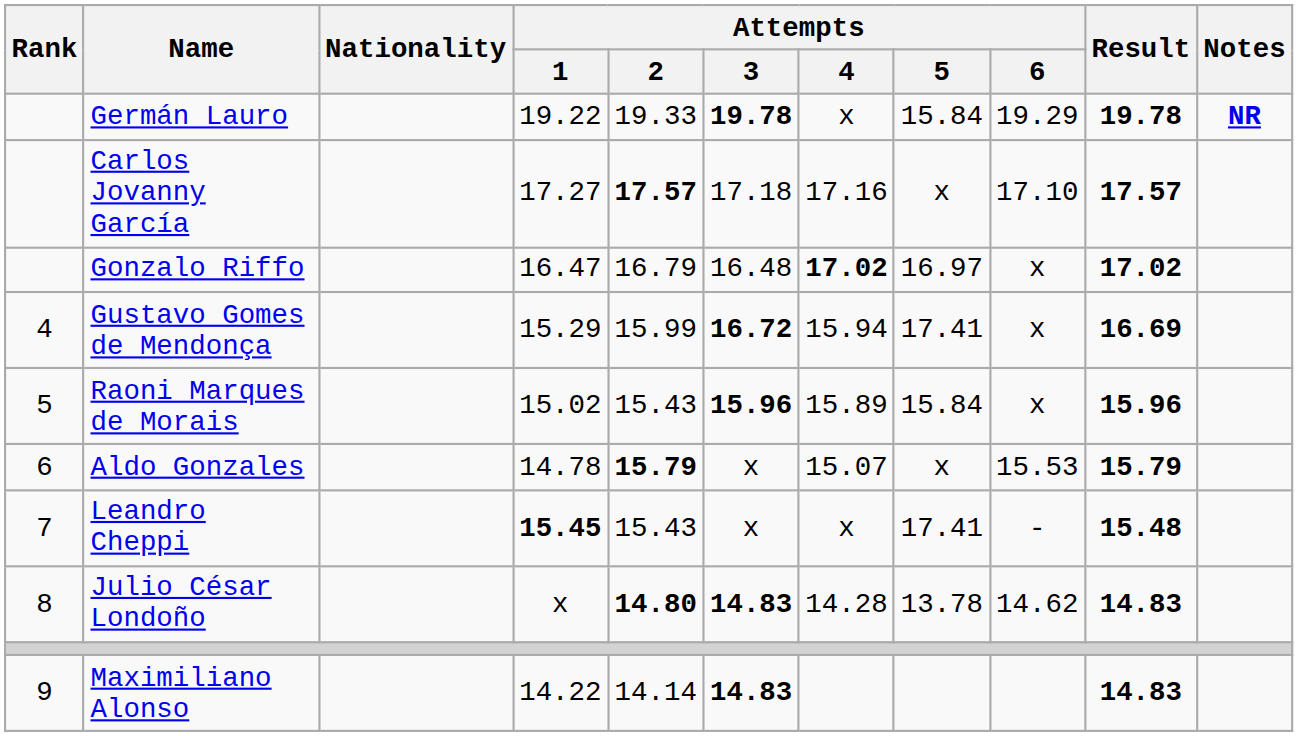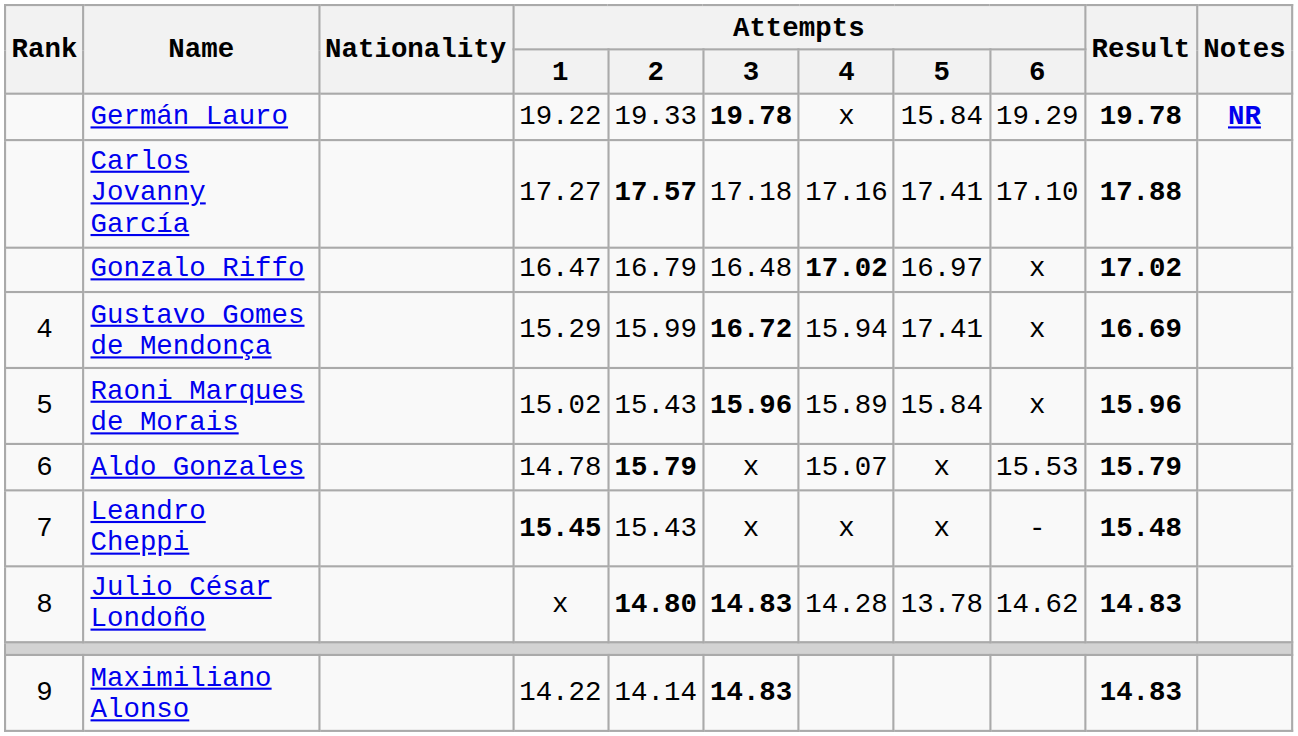Carlos Jovanny García | Attempts / 5: x -> 17.41
Carlos Jovanny García | Result: 17.57 -> 17.88
Leandro Cheppi | Attempts / 5: 17.41 -> x
